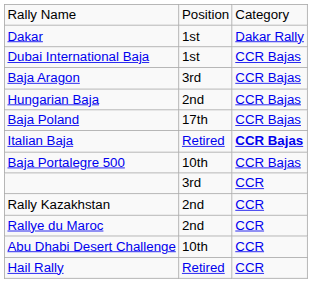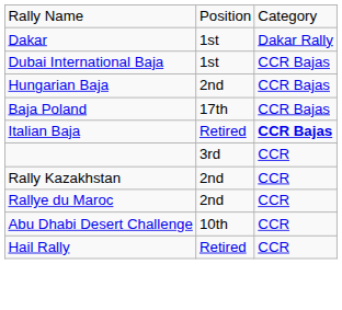- row: Baja Aragon | 3rd | CCR Bajas
- row: Baja Portalegre 500 | 10th | CCR Bajas
